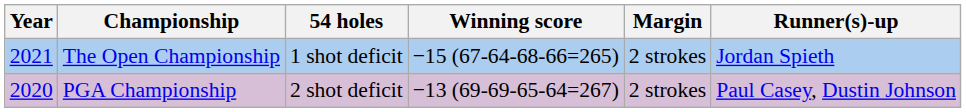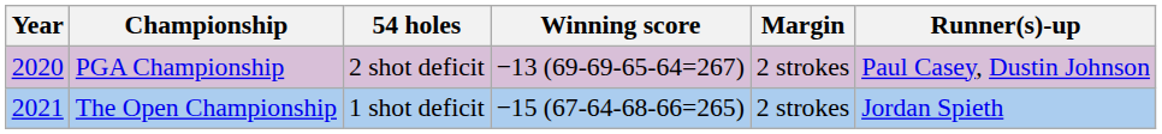rows swapped: PGA Championship <-> The Open Championship
